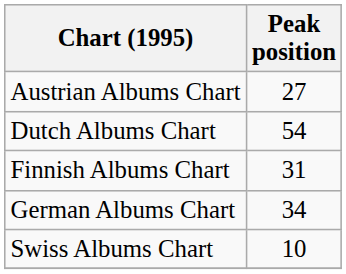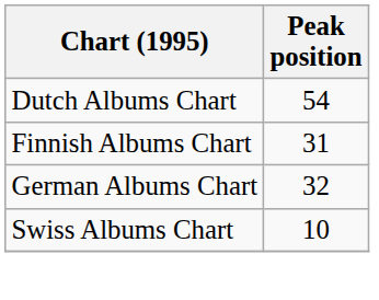- row: Austrian Albums Chart | 27
German Albums Chart | Peak position: 34 -> 32
